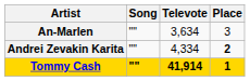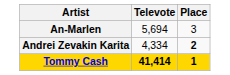- column: Song | "" | "" | ""
An-Marlen | Televote: 3,634 -> 5,694
Tommy Cash | Televote: 41,914 -> 41,414
